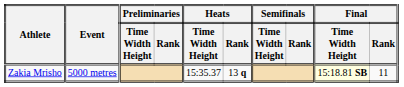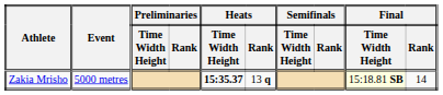Zakia Mrisho | Heats / Time Width Height: normal -> bold
Zakia Mrisho | Final / Rank: 11 -> 14
